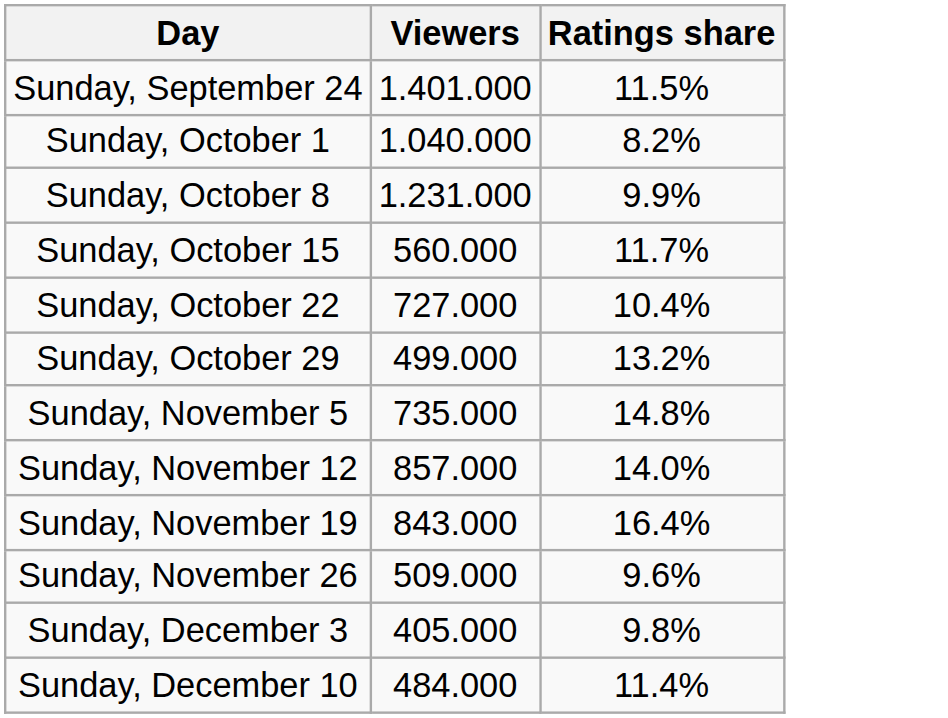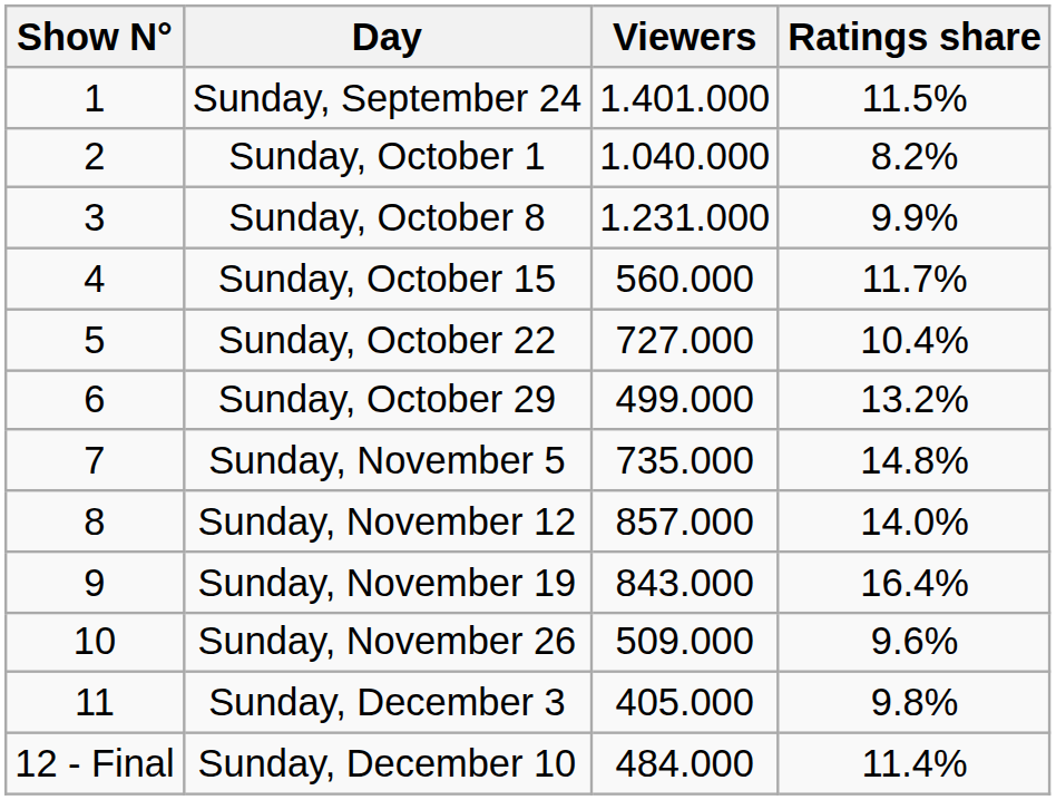+ column: Show N° | 1 | 2 | 3 | 4 | 5 | 6 | 7 | 8 | 9 | 10 | 11 | 12 - Final
